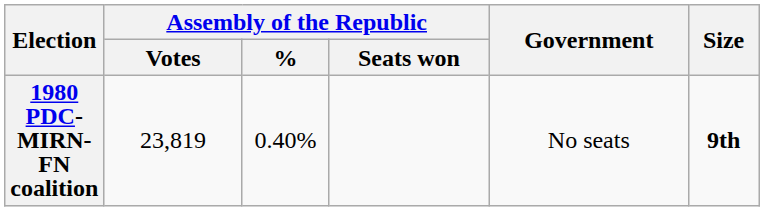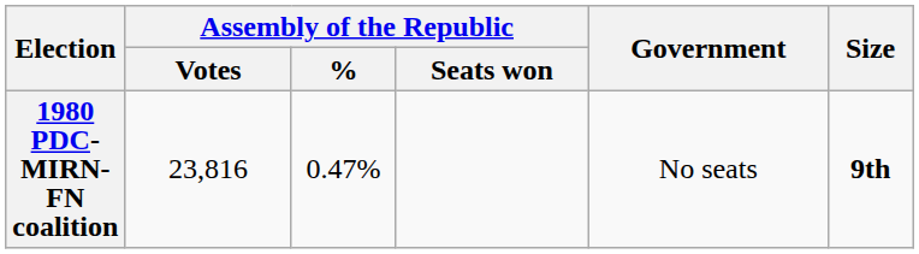1980 PDC-MIRN-FN coalition | Assembly of the Republic / Votes: 23,819 -> 23,816
1980 PDC-MIRN-FN coalition | Assembly of the Republic / %: 0.40% -> 0.47%
